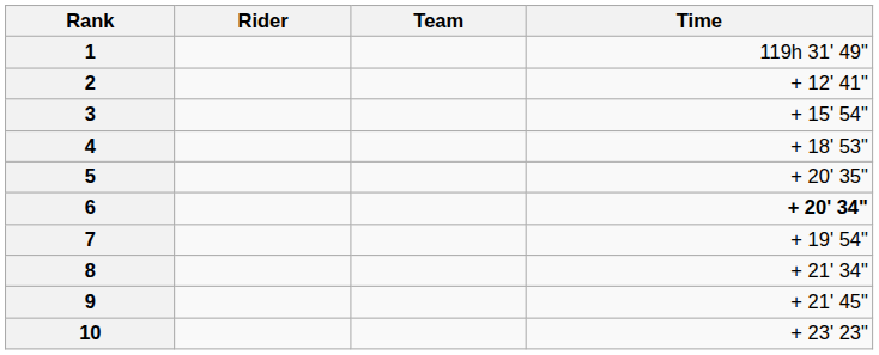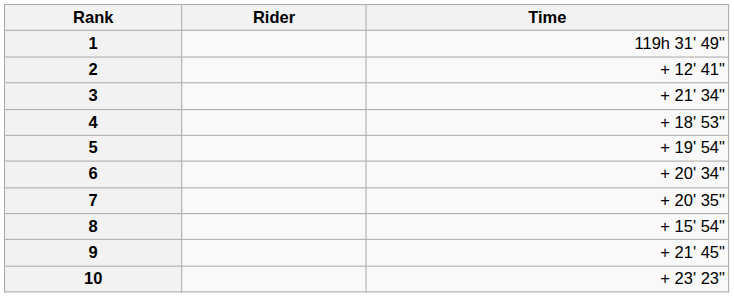- column: Team
3 | Time: + 15' 54" -> + 21' 34"
5 | Time: + 20' 35" -> + 19' 54"
6 | Time: bold -> normal
7 | Time: + 19' 54" -> + 20' 35"
8 | Time: + 21' 34" -> + 15' 54"
